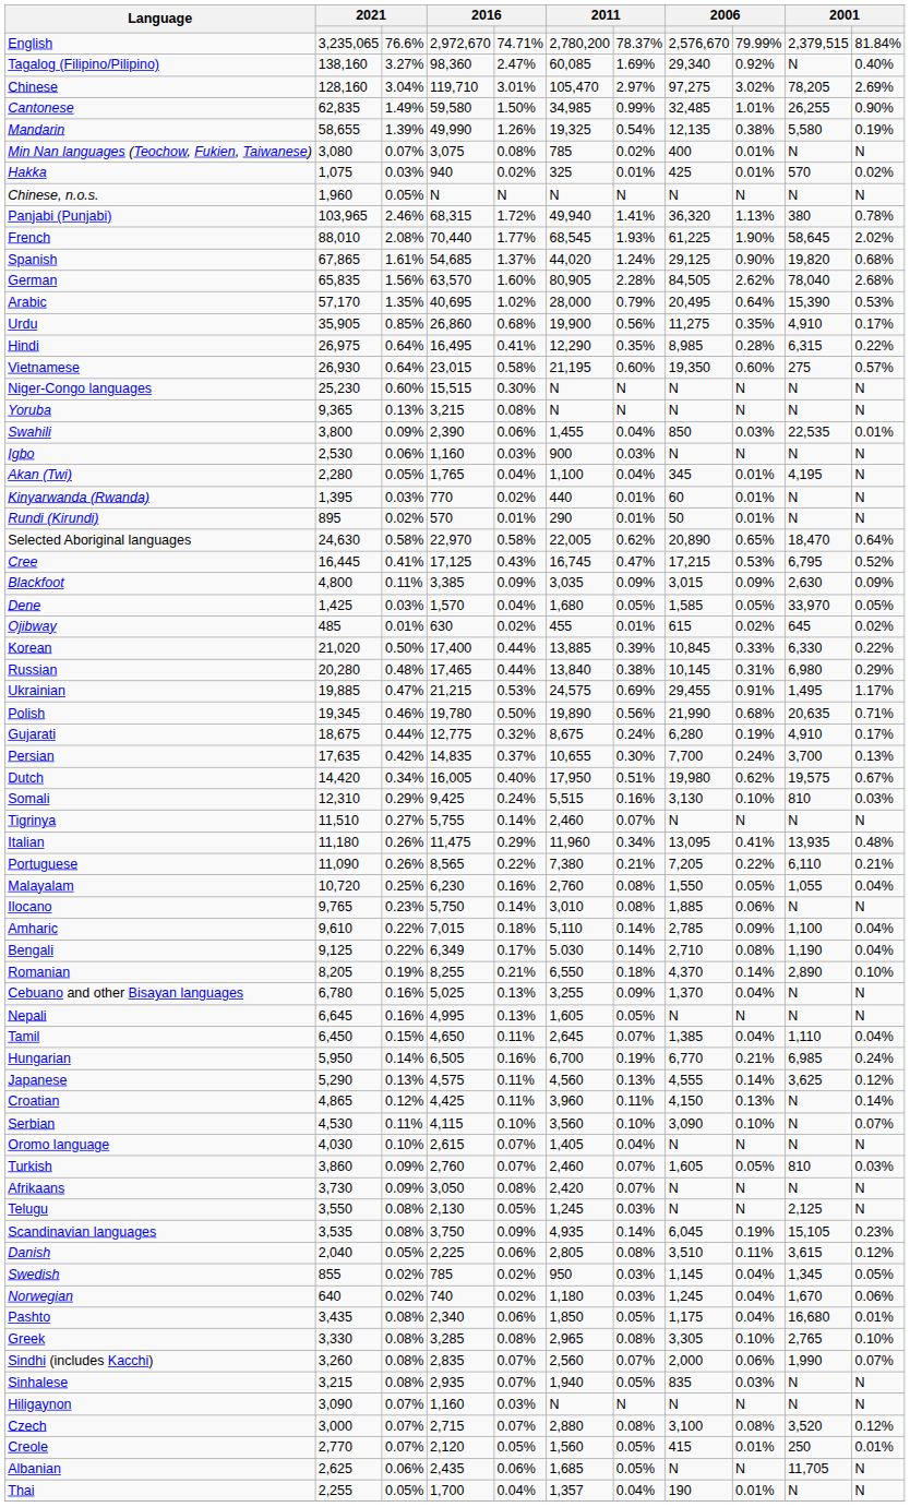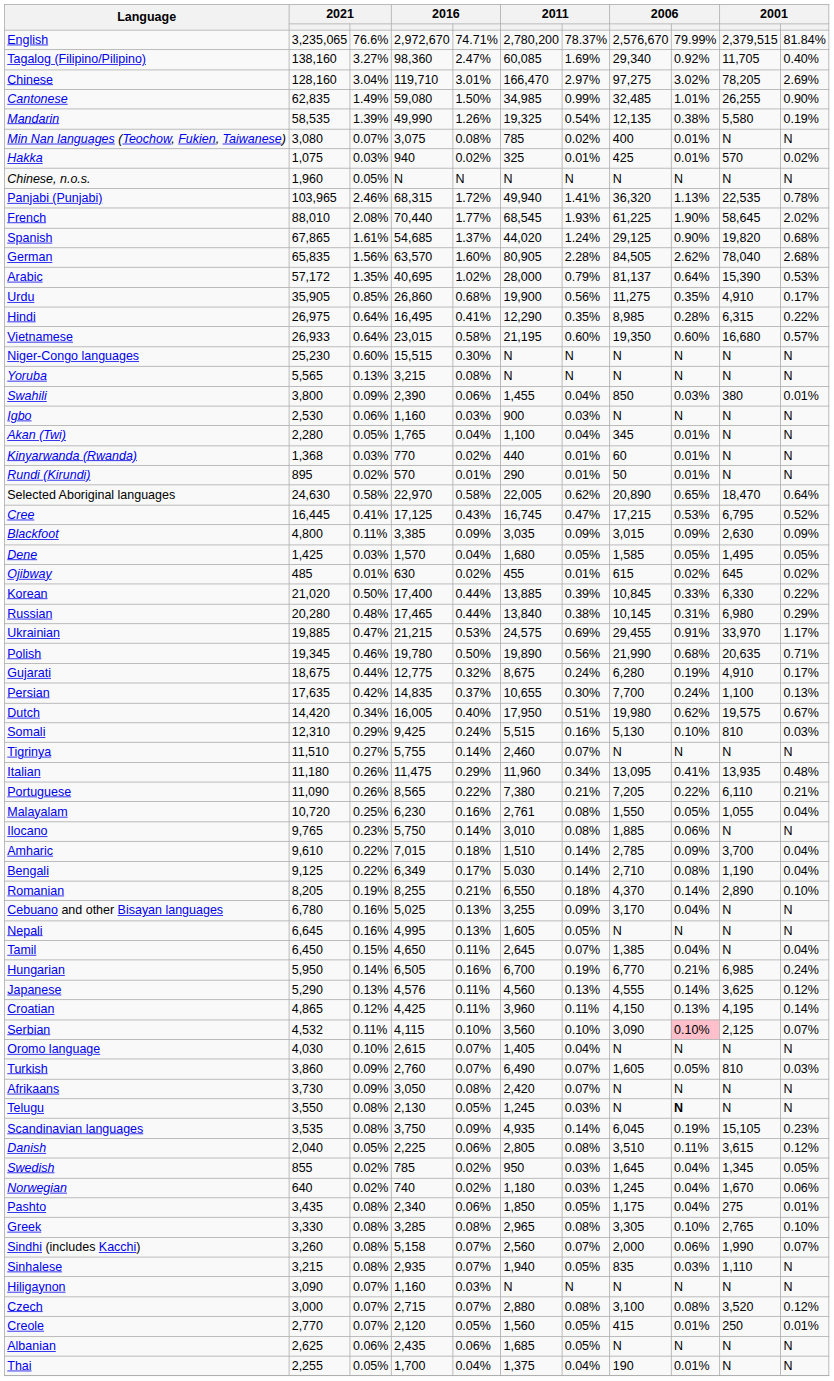Tagalog (Filipino/Pilipino) | column 10: N -> 11,705
Chinese | column 6: 105,470 -> 166,470
Cantonese | column 4: 59,580 -> 59,080
Mandarin | column 2: 58,655 -> 58,535
Panjabi (Punjabi) | column 10: 380 -> 22,535
Arabic | column 2: 57,170 -> 57,172
Arabic | column 8: 20,495 -> 81,137
Vietnamese | column 2: 26,930 -> 26,933
Vietnamese | column 10: 275 -> 16,680
Yoruba | column 2: 9,365 -> 5,565
Swahili | column 10: 22,535 -> 380
Akan (Twi) | column 10: 4,195 -> N
Kinyarwanda (Rwanda) | column 2: 1,395 -> 1,368
Dene | column 10: 33,970 -> 1,495
Ukrainian | column 10: 1,495 -> 33,970
Persian | column 10: 3,700 -> 1,100
Somali | column 8: 3,130 -> 5,130
Malayalam | column 6: 2,760 -> 2,761
Amharic | column 6: 5,110 -> 1,510
Amharic | column 10: 1,100 -> 3,700
Cebuano and other Bisayan languages | column 8: 1,370 -> 3,170
Tamil | column 10: 1,110 -> N
Japanese | column 4: 4,575 -> 4,576
Croatian | column 10: N -> 4,195
Serbian | column 2: 4,530 -> 4,532
Serbian | column 9: no background -> pink background
Serbian | column 10: N -> 2,125
Turkish | column 6: 2,460 -> 6,490
Telugu | column 9: normal -> bold
Telugu | column 10: 2,125 -> N
Swedish | column 8: 1,145 -> 1,645
Pashto | column 10: 16,680 -> 275
Sindhi (includes Kacchi) | column 4: 2,835 -> 5,158
Sinhalese | column 10: N -> 1,110
Albanian | column 10: 11,705 -> N
Thai | column 6: 1,357 -> 1,375
